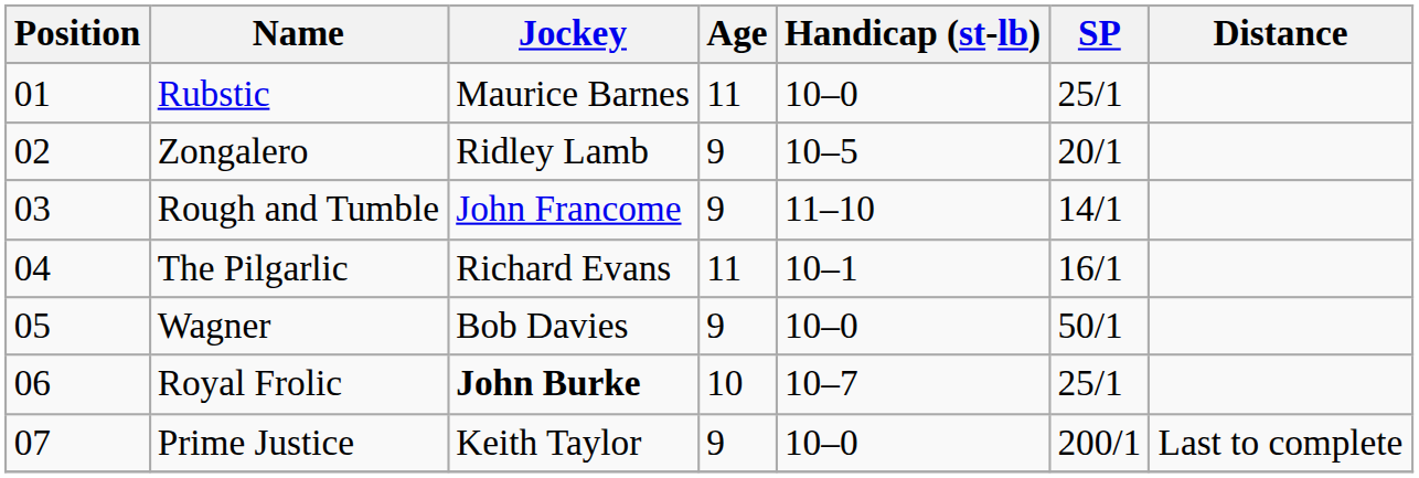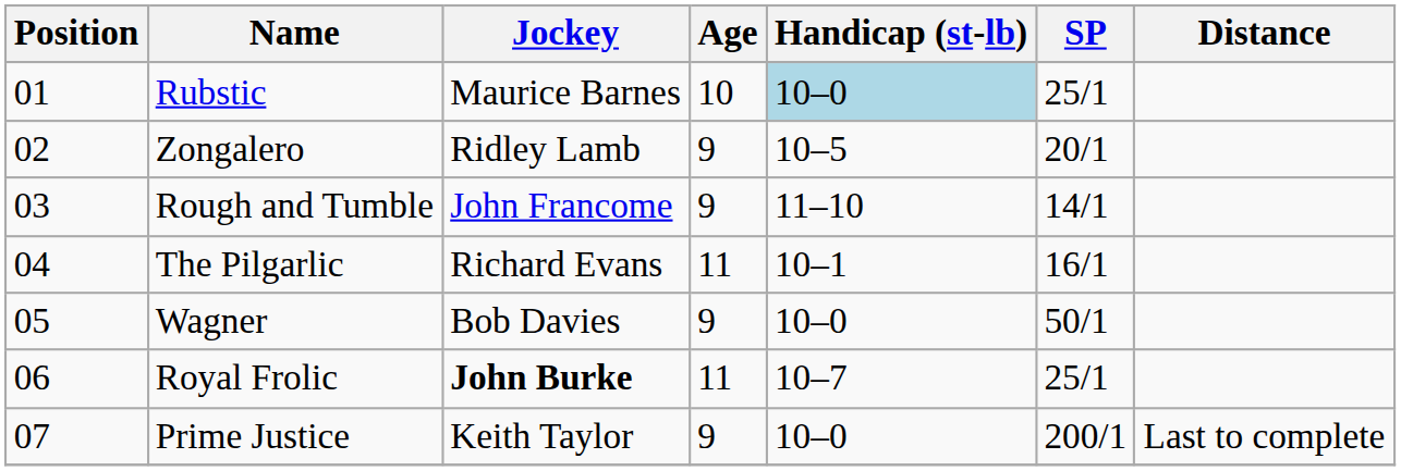Rubstic | Age: 11 -> 10
Rubstic | Handicap (st-lb): no background -> lightblue background
Royal Frolic | Age: 10 -> 11
